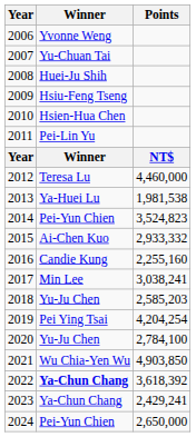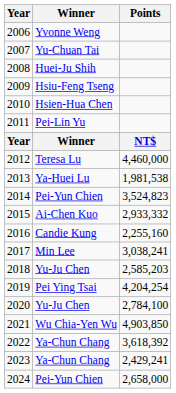2022 | Winner: bold -> normal
2024 | Points: 2,650,000 -> 2,658,000
